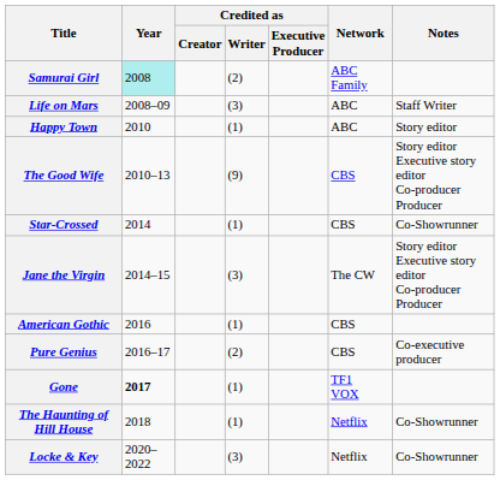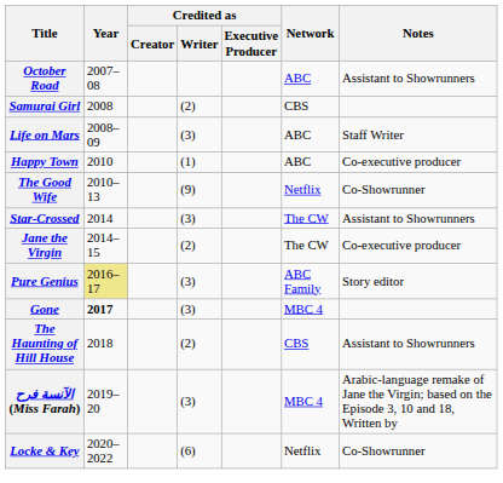+ row: October Road | 2007–08 | ABC | Assistant to Showrunners
Samurai Girl | Year: paleturquoise background -> no background
Samurai Girl | Network: ABC Family -> CBS
Happy Town | Notes: Story editor -> Co-executive producer
The Good Wife | Network: CBS -> Netflix
The Good Wife | Notes: Story editor Executive story editor Co-producer Producer -> Co-Showrunner
Star-Crossed | Credited as / Writer: (1) -> (3)
Star-Crossed | Network: CBS -> The CW
Star-Crossed | Notes: Co-Showrunner -> Assistant to Showrunners
Jane the Virgin | Credited as / Writer: (3) -> (2)
Jane the Virgin | Notes: Story editor Executive story editor Co-producer Producer -> Co-executive producer
- row: American Gothic | 2016 | (1) | CBS
Pure Genius | Year: no background -> khaki background
Pure Genius | Credited as / Writer: (2) -> (3)
Pure Genius | Network: CBS -> ABC Family
Pure Genius | Notes: Co-executive producer -> Story editor
Gone | Credited as / Writer: (1) -> (3)
Gone | Network: TF1 VOX -> MBC 4
The Haunting of Hill House | Credited as / Writer: (1) -> (2)
The Haunting of Hill House | Network: Netflix -> CBS
The Haunting of Hill House | Notes: Co-Showrunner -> Assistant to Showrunners
+ row: الآنسة فرح (Miss Farah) | 2019–20 | (3) | MBC 4 | Arabic-language remake of Jane the Virgin; based on the Episode 3, 10 and 18, Written by
Locke & Key | Credited as / Writer: (3) -> (6)
